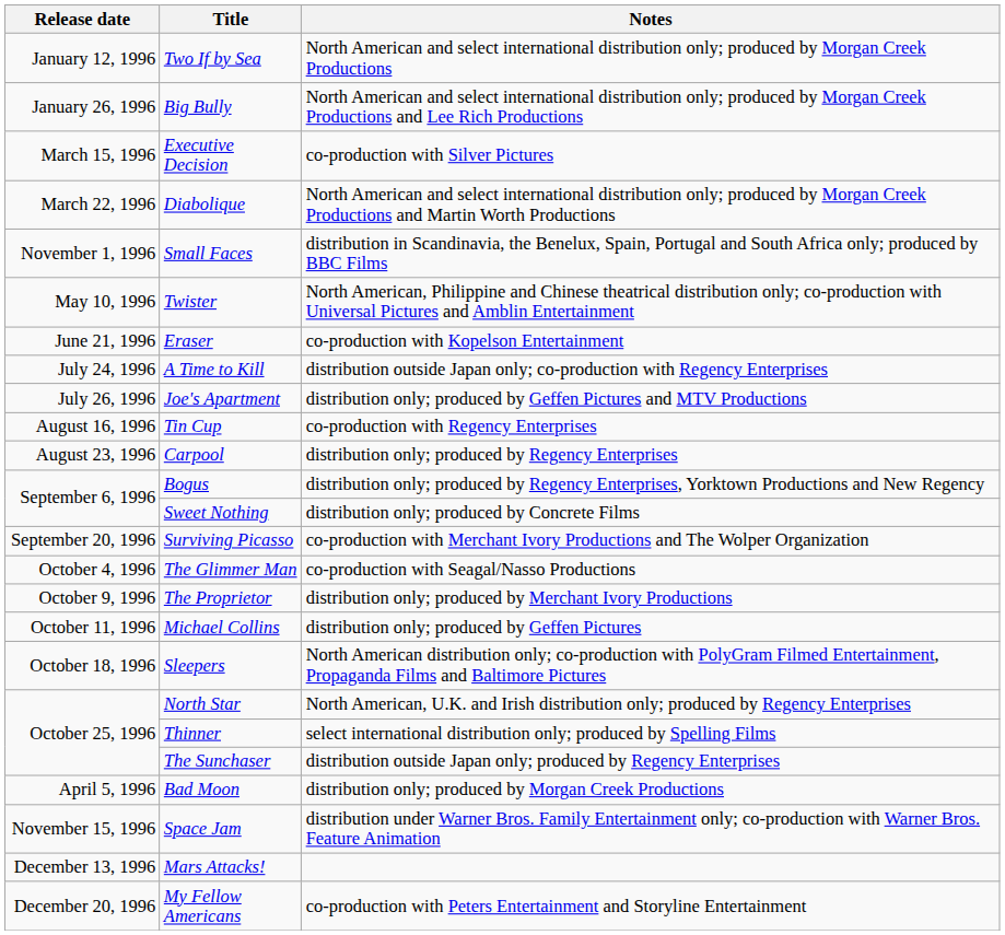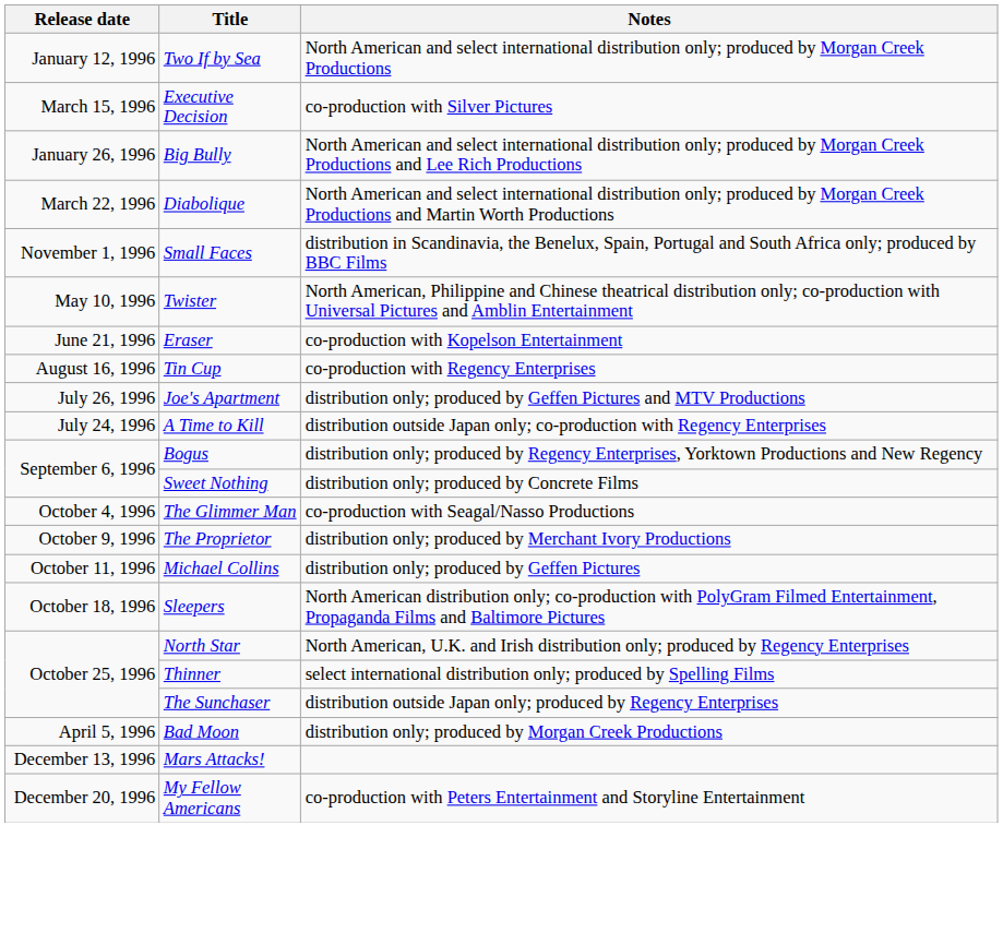rows swapped: Big Bully <-> Executive Decision
rows swapped: A Time to Kill <-> Tin Cup
- row: August 23, 1996 | Carpool | distribution only; produced by Regency Enterprises
- row: September 20, 1996 | Surviving Picasso | co-production with Merchant Ivory Productions and The Wolper Organization
- row: November 15, 1996 | Space Jam | distribution under Warner Bros. Family Entertainment only; co-production with Warner Bros. Feature Animation
